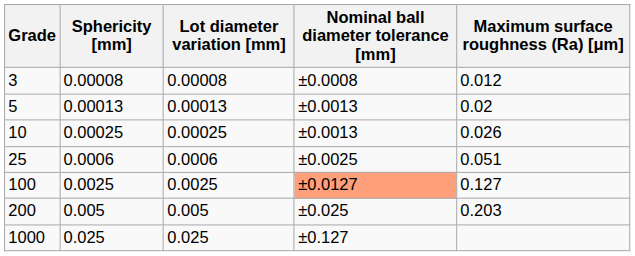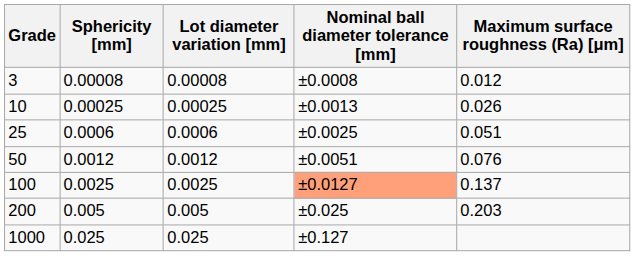- row: 5 | 0.00013 | 0.00013 | ±0.0013 | 0.02
+ row: 50 | 0.0012 | 0.0012 | ±0.0051 | 0.076
100 | Maximum surface roughness (Ra) [μm]: 0.127 -> 0.137
